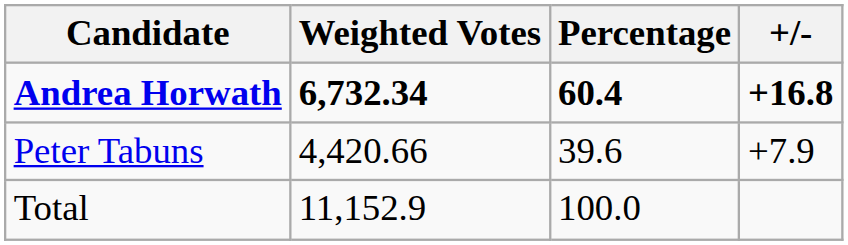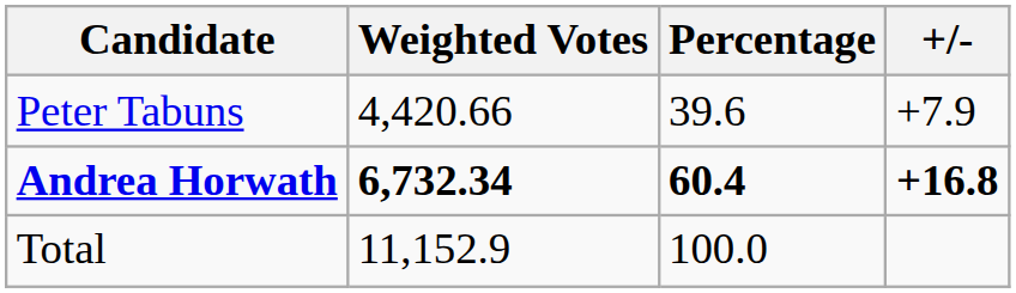rows swapped: Andrea Horwath <-> Peter Tabuns
